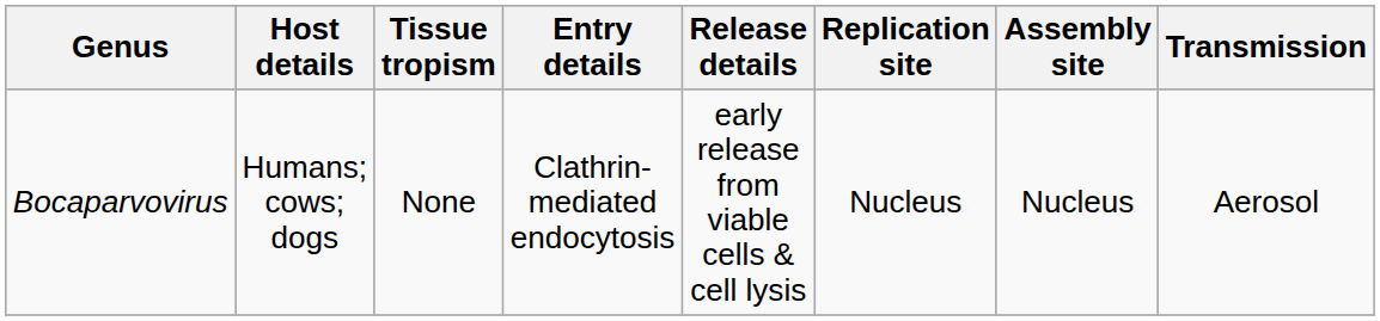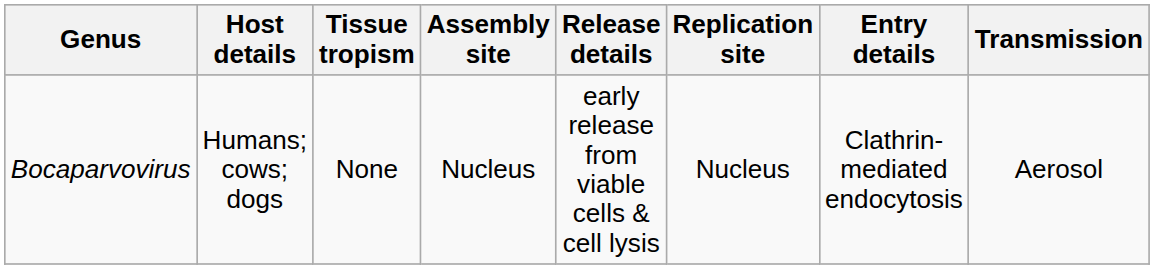columns swapped: Entry details <-> Assembly site
